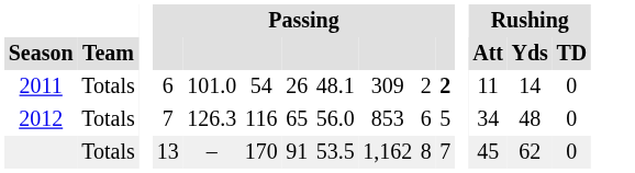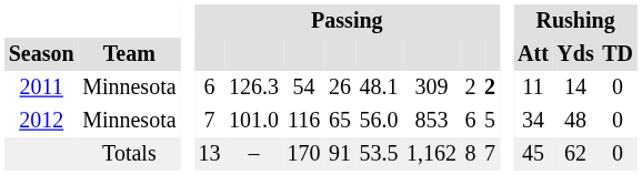2011 | Team: Totals -> Minnesota
2011 | column 5: 101.0 -> 126.3
2012 | Team: Totals -> Minnesota
2012 | column 5: 126.3 -> 101.0
